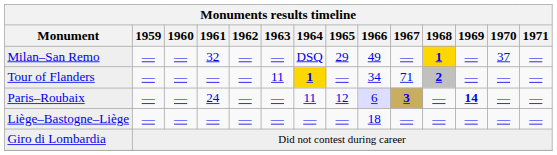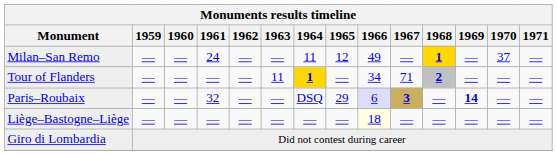Milan–San Remo | 1961: 32 -> 24
Milan–San Remo | 1964: DSQ -> 11
Milan–San Remo | 1965: 29 -> 12
Paris–Roubaix | 1961: 24 -> 32
Paris–Roubaix | 1964: 11 -> DSQ
Paris–Roubaix | 1965: 12 -> 29
Liège–Bastogne–Liège | 1966: no background -> lightyellow background
